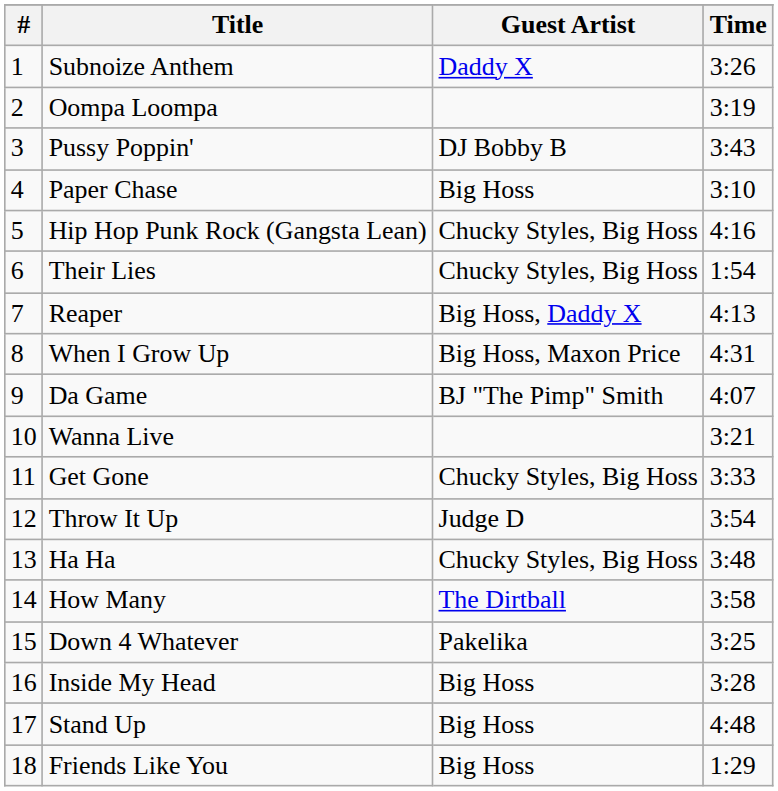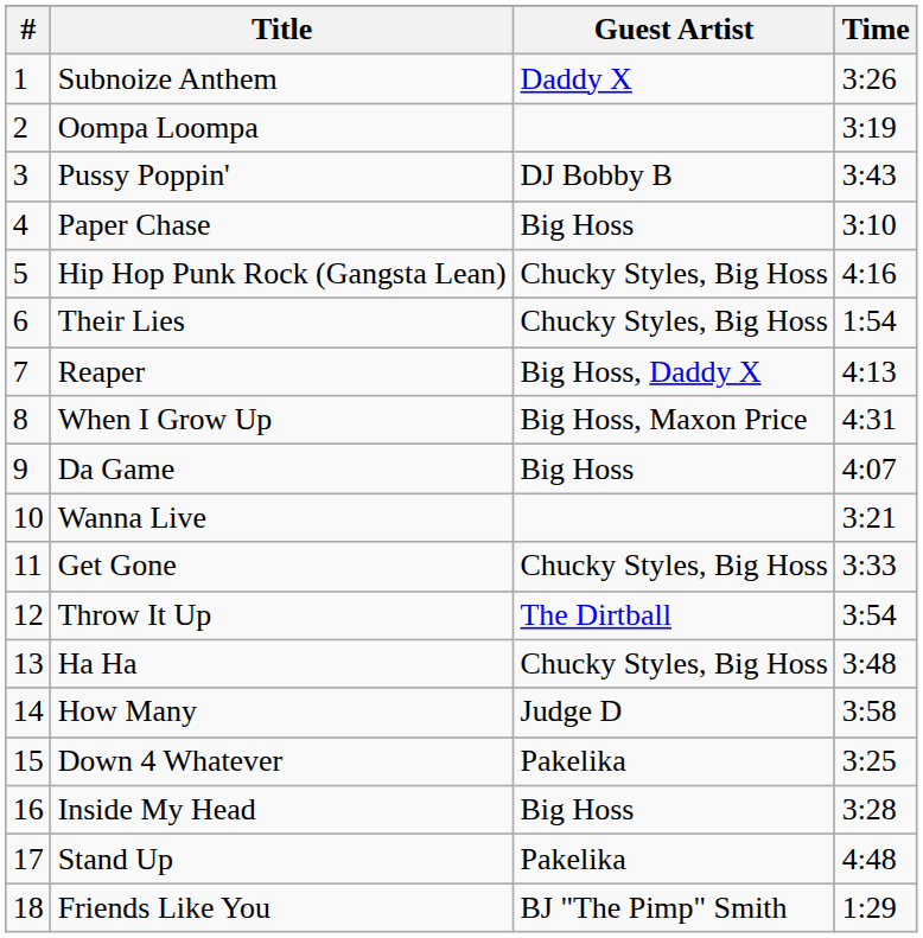Da Game | Guest Artist: BJ "The Pimp" Smith -> Big Hoss
Throw It Up | Guest Artist: Judge D -> The Dirtball
How Many | Guest Artist: The Dirtball -> Judge D
Stand Up | Guest Artist: Big Hoss -> Pakelika
Friends Like You | Guest Artist: Big Hoss -> BJ "The Pimp" Smith
